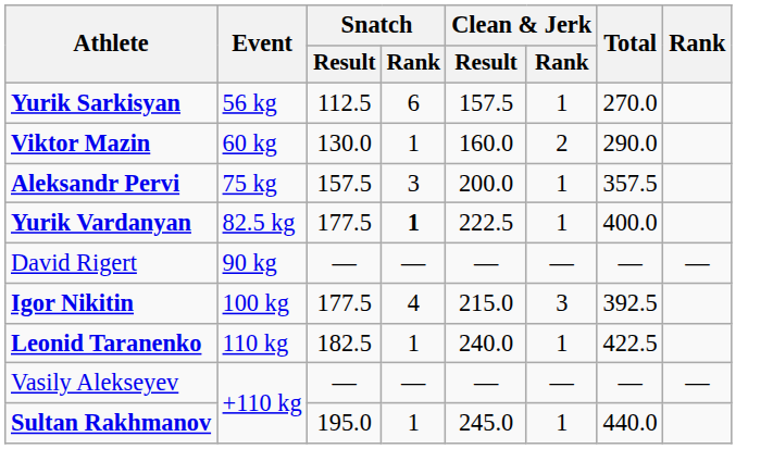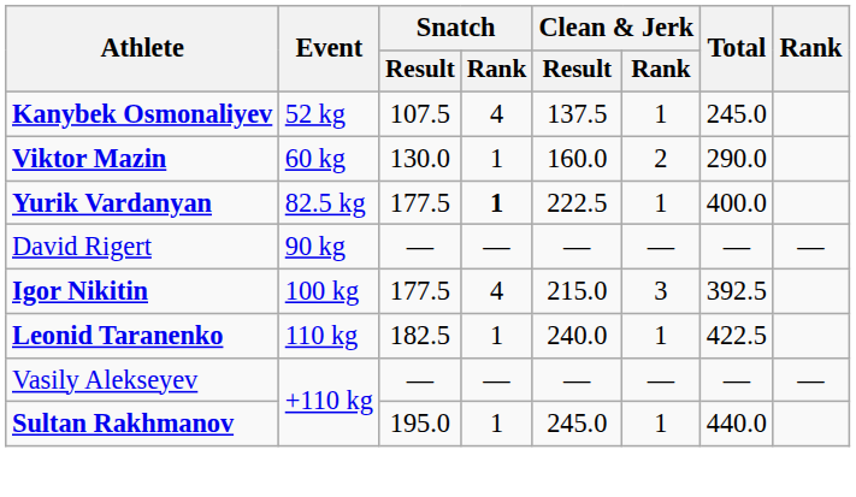+ row: Kanybek Osmonaliyev | 52 kg | 107.5 | 4 | 137.5 | 1 | 245.0
- row: Yurik Sarkisyan | 56 kg | 112.5 | 6 | 157.5 | 1 | 270.0
- row: Aleksandr Pervi | 75 kg | 157.5 | 3 | 200.0 | 1 | 357.5
